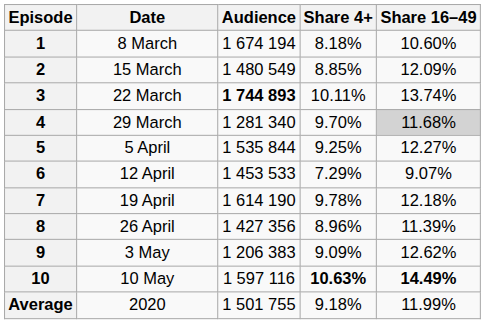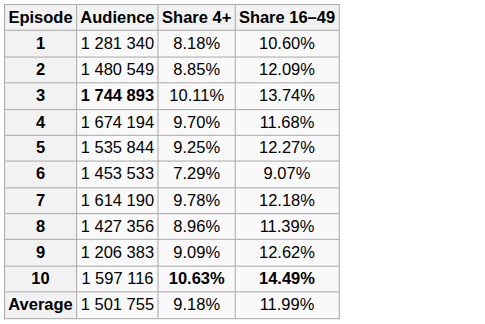- column: Date | 8 March | 15 March | 22 March | 29 March | 5 April | 12 April | 19 April | 26 April | 3 May | 10 May | 2020
1 | Audience: 1 674 194 -> 1 281 340
4 | Audience: 1 281 340 -> 1 674 194
4 | Share 16–49: lightgrey background -> no background
